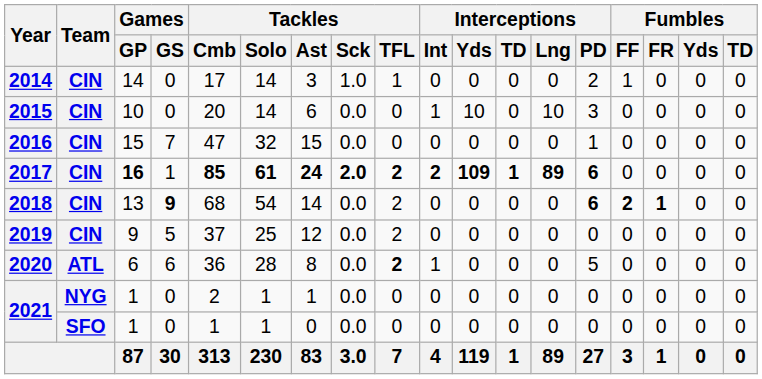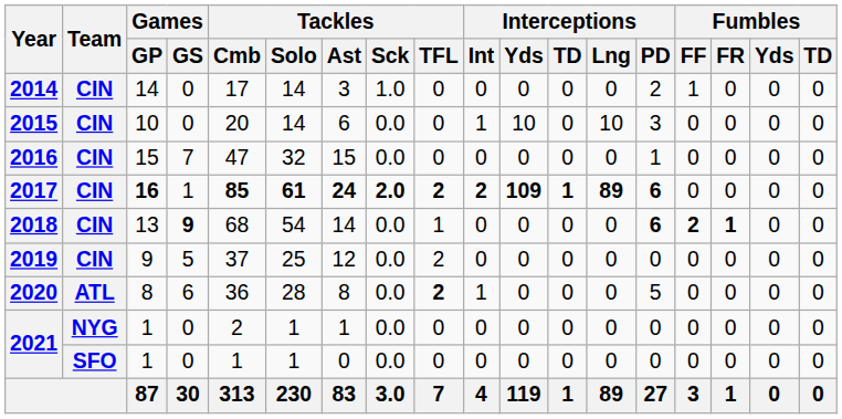2014 | Tackles / TFL: 1 -> 0
2018 | Tackles / TFL: 2 -> 1
2020 | Games / GP: 6 -> 8
